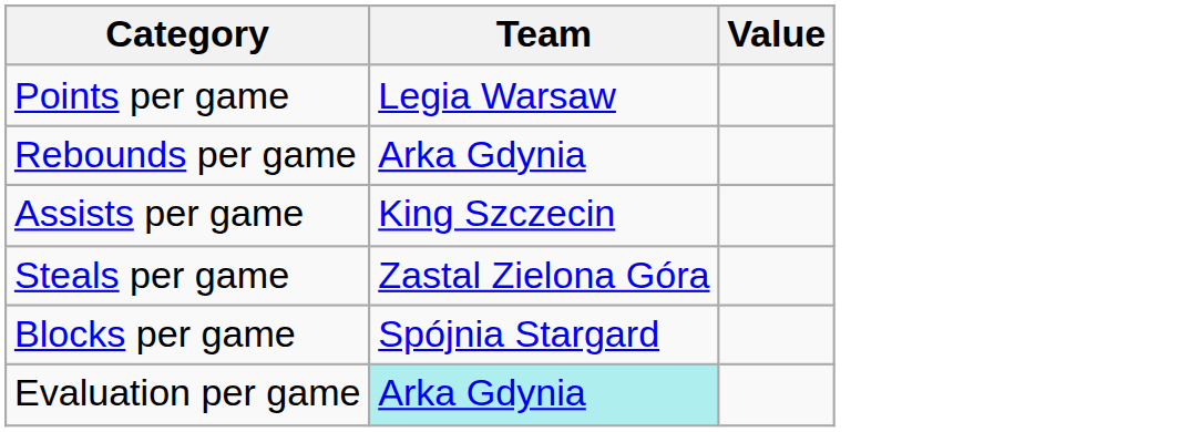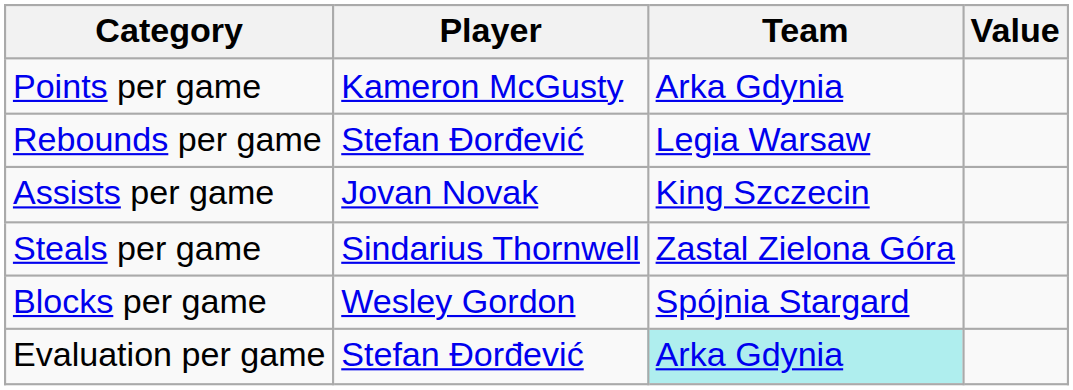+ column: Player | Kameron McGusty | Stefan Đorđević | Jovan Novak | Sindarius Thornwell | Wesley Gordon | Stefan Đorđević
Points per game | Team: Legia Warsaw -> Arka Gdynia
Rebounds per game | Team: Arka Gdynia -> Legia Warsaw
